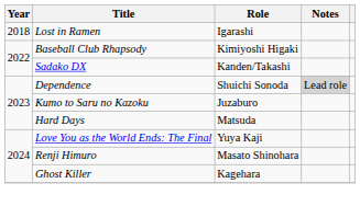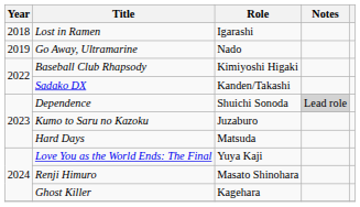+ row: 2019 | Go Away, Ultramarine | Nado
